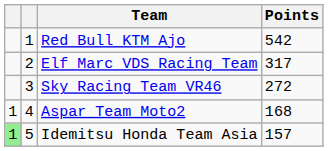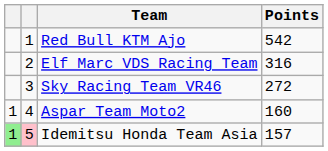Elf Marc VDS Racing Team | Points: 317 -> 316
Aspar Team Moto2 | Points: 168 -> 160
Idemitsu Honda Team Asia | column 2: no background -> pink background
